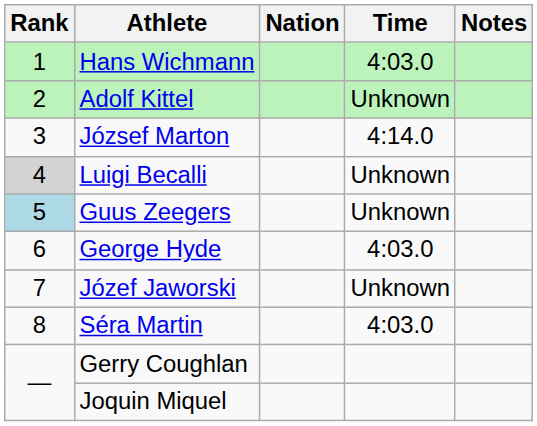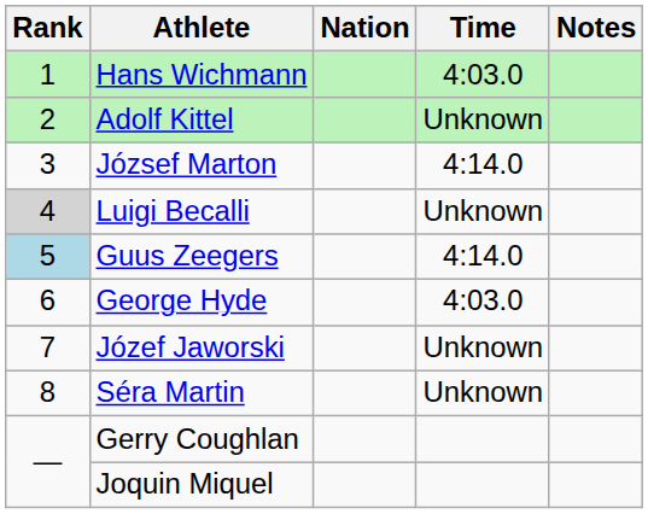Guus Zeegers | Time: Unknown -> 4:14.0
Séra Martin | Time: 4:03.0 -> Unknown
